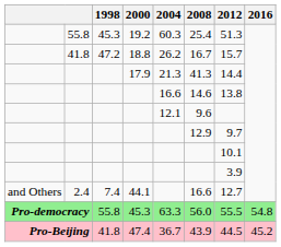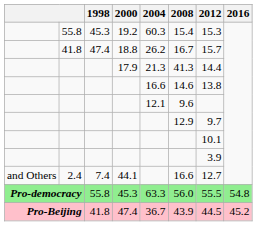19.2 | 2008: 25.4 -> 15.4
19.2 | 2012: 51.3 -> 15.3
18.8 | 1998: 47.2 -> 47.4
